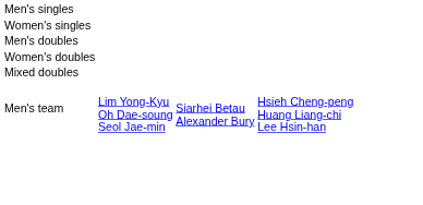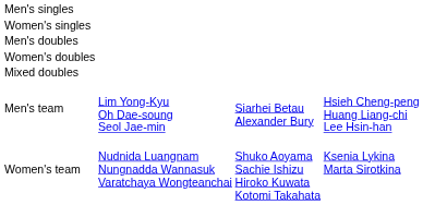+ row: Women's team | Nudnida Luangnam Nungnadda Wannasuk Varatchaya Wongteanchai | Shuko Aoyama Sachie Ishizu Hiroko Kuwata Kotomi Takahata | Ksenia Lykina Marta Sirotkina
